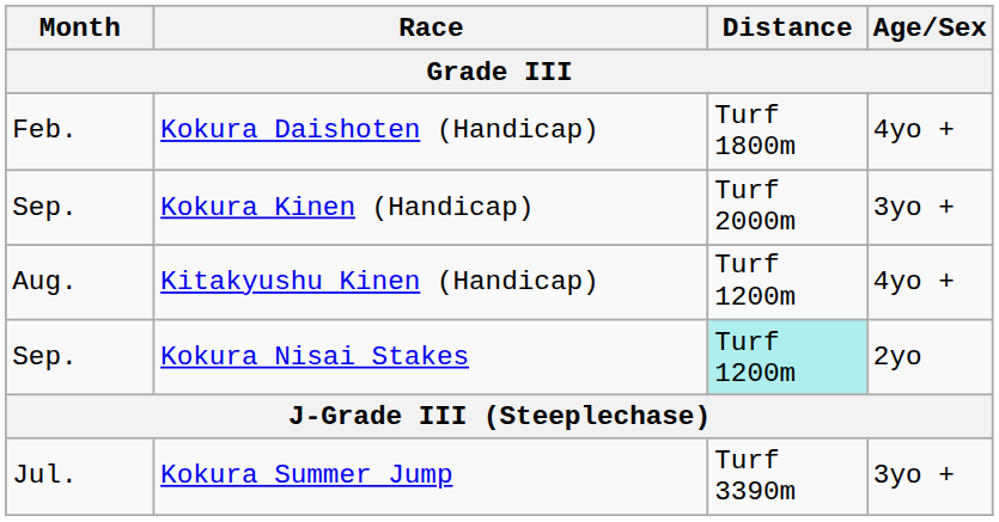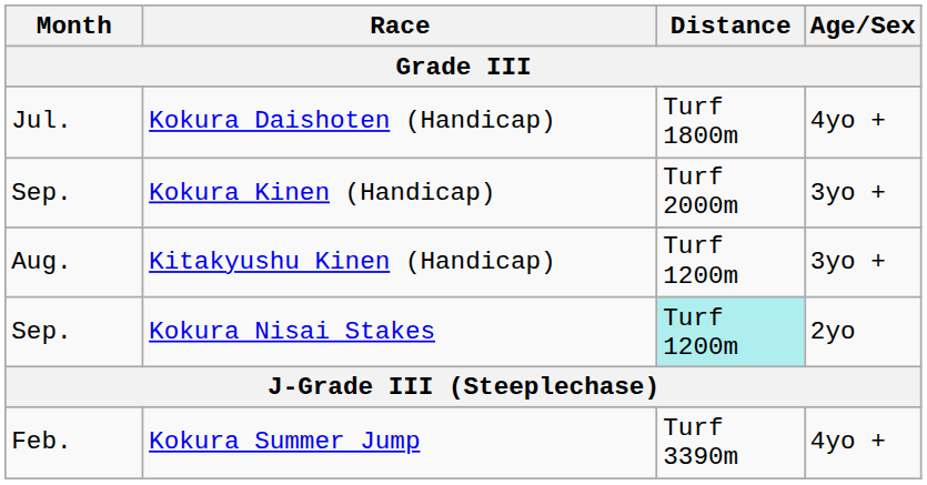Kokura Daishoten (Handicap) | Month: Feb. -> Jul.
Kitakyushu Kinen (Handicap) | Age/Sex: 4yo + -> 3yo +
Kokura Summer Jump | Month: Jul. -> Feb.
Kokura Summer Jump | Age/Sex: 3yo + -> 4yo +
